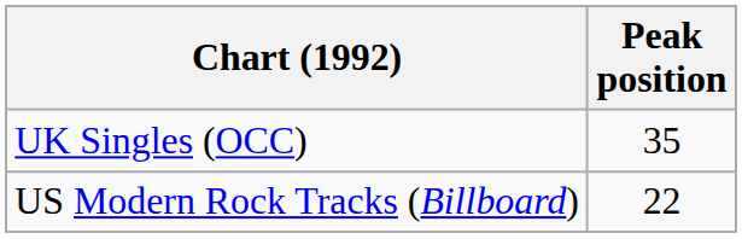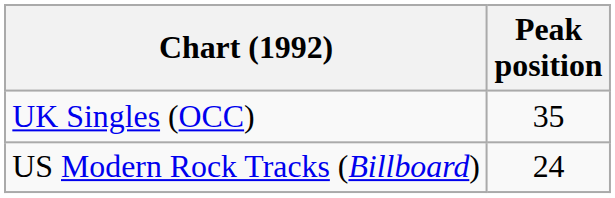US Modern Rock Tracks (Billboard) | Peak position: 22 -> 24
